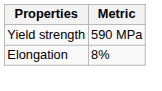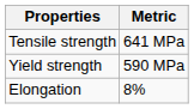+ row: Tensile strength | 641 MPa
